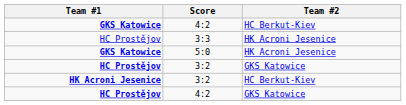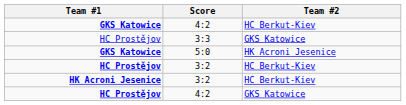3:3 | Team #2: HK Acroni Jesenice -> GKS Katowice
HC Prostějov / 3:2 | Team #2: GKS Katowice -> HC Berkut-Kiev
